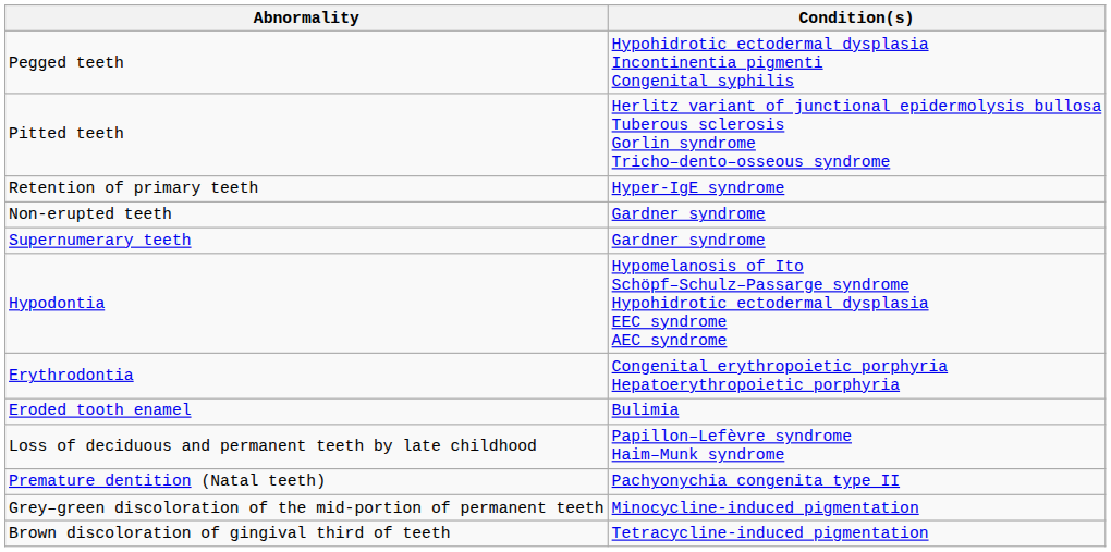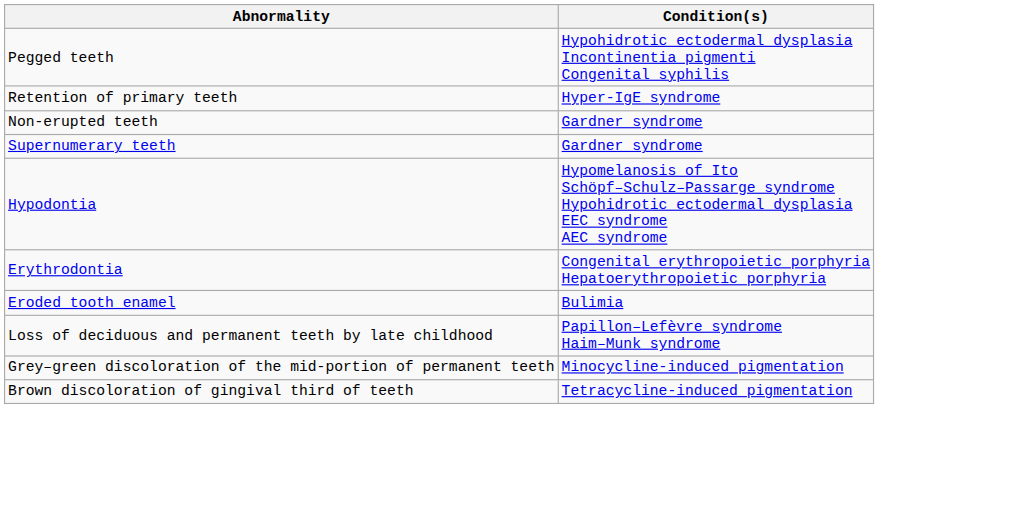- row: Pitted teeth | Herlitz variant of junctional epidermolysis bullosa Tuberous sclerosis Gorlin syndrome Tricho–dento–osseous syndrome
- row: Premature dentition (Natal teeth) | Pachyonychia congenita type II
